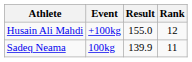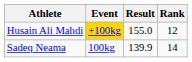Husain Ali Mahdi | Event: no background -> gold background
Sadeq Neama | Rank: 11 -> 14
